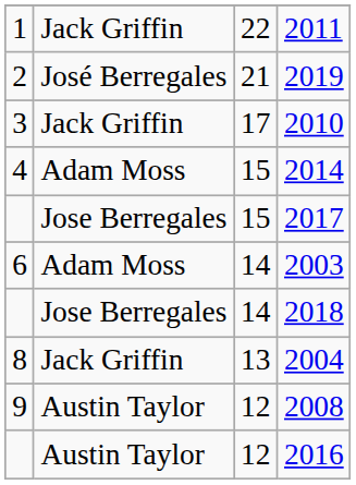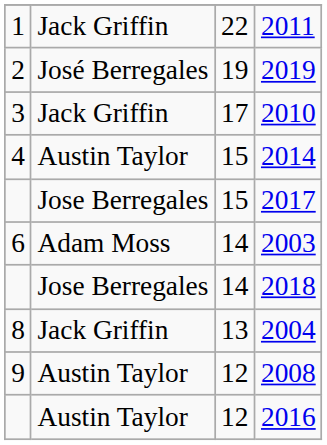2019 | column 3: 21 -> 19
2014 | column 2: Adam Moss -> Austin Taylor
